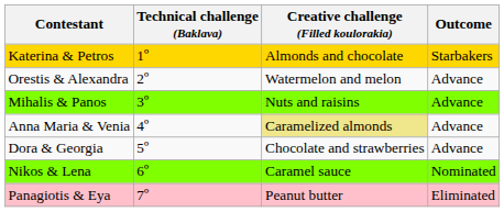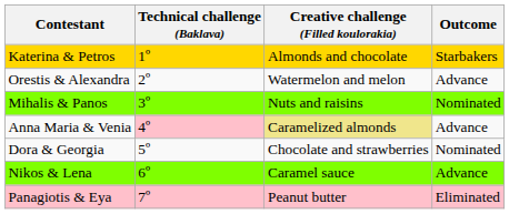Mihalis & Panos | Outcome: Advance -> Nominated
Anna Maria & Venia | Technical challenge (Baklava): no background -> pink background
Dora & Georgia | Outcome: Advance -> Nominated
Nikos & Lena | Outcome: Nominated -> Advance
